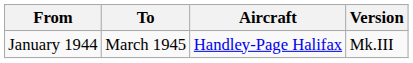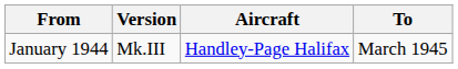columns swapped: To <-> Version
